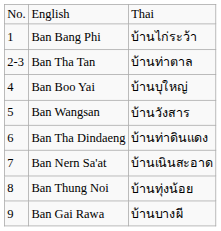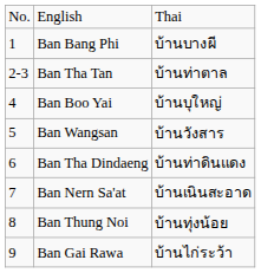Ban Bang Phi | column 3: บ้านไก่ระว้า -> บ้านบางผี
Ban Gai Rawa | column 3: บ้านบางผี -> บ้านไก่ระว้า
